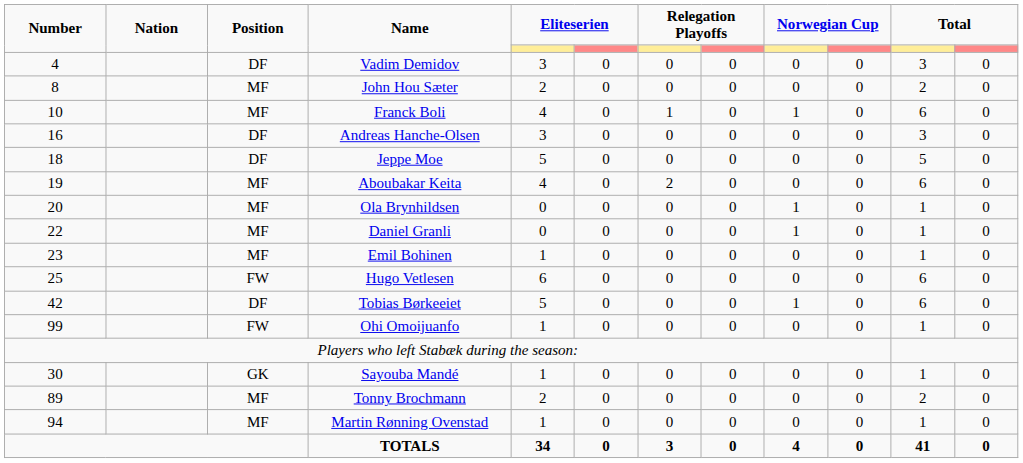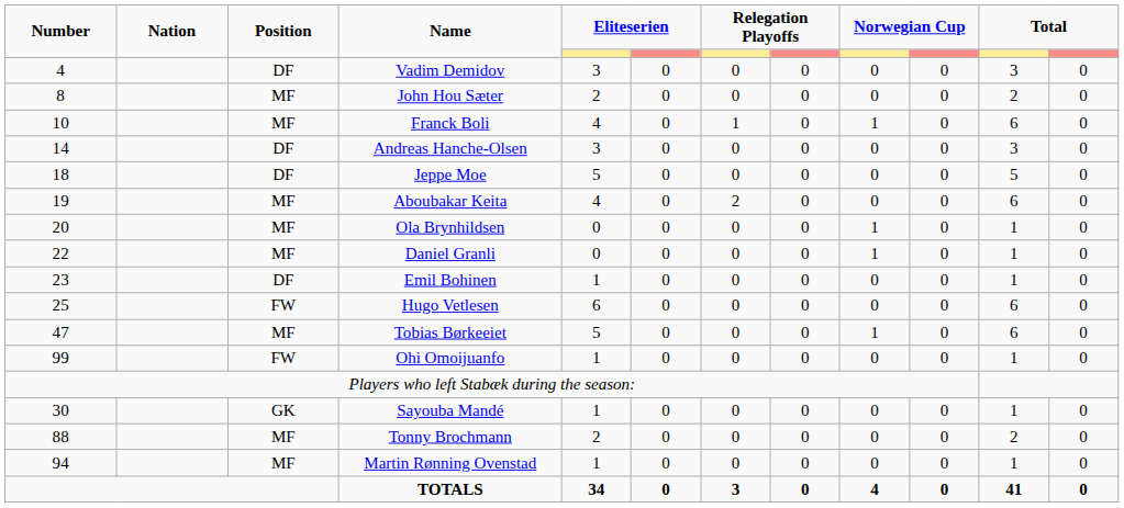Andreas Hanche-Olsen | Number: 16 -> 14
Emil Bohinen | Position: MF -> DF
Tobias Børkeeiet | Number: 42 -> 47
Tobias Børkeeiet | Position: DF -> MF
Tonny Brochmann | Number: 89 -> 88
